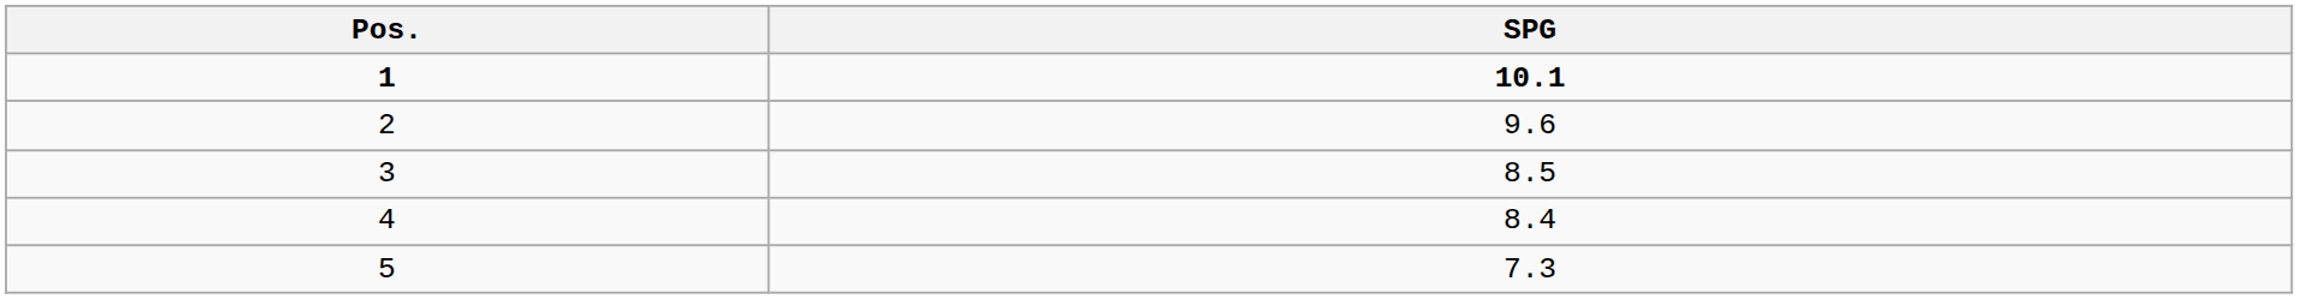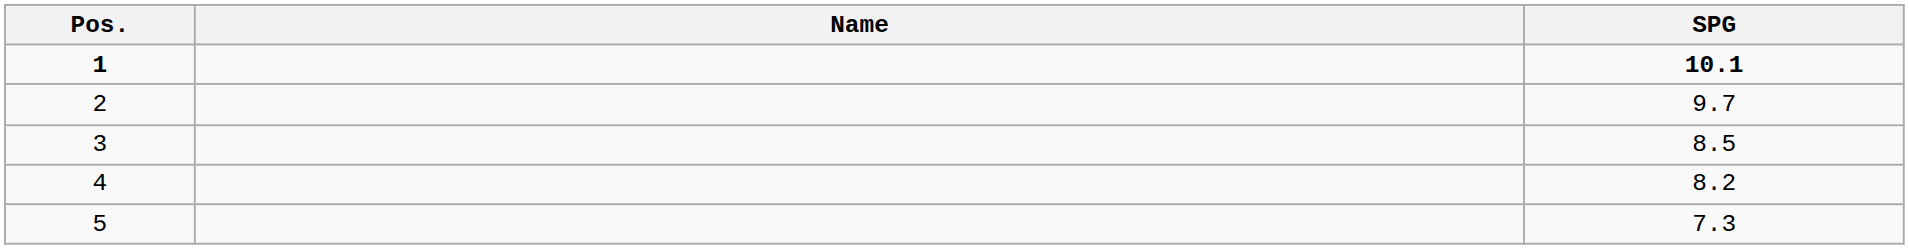+ column: Name
2 | SPG: 9.6 -> 9.7
4 | SPG: 8.4 -> 8.2
